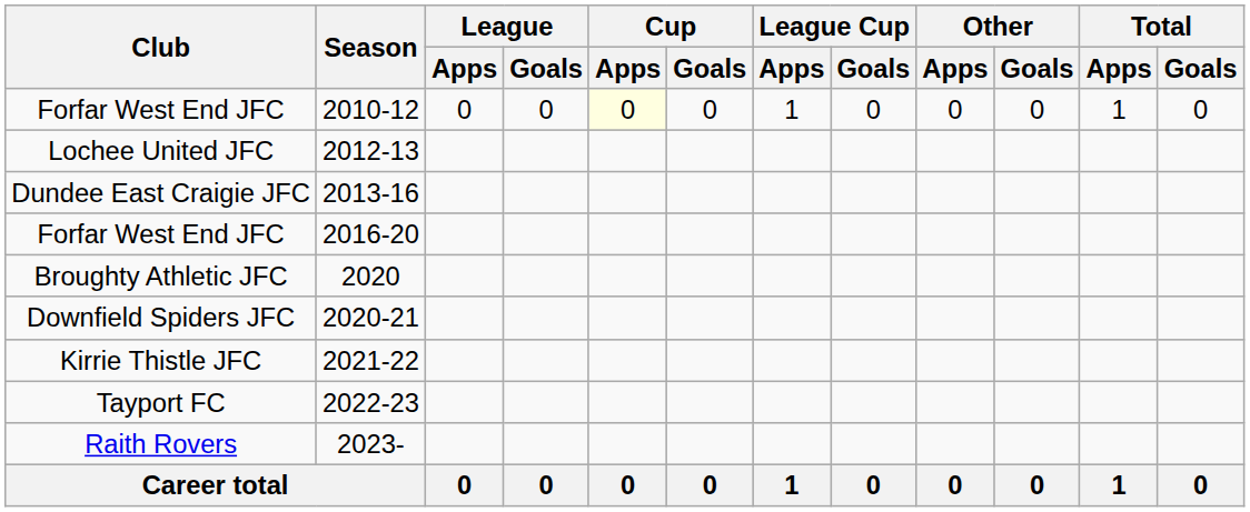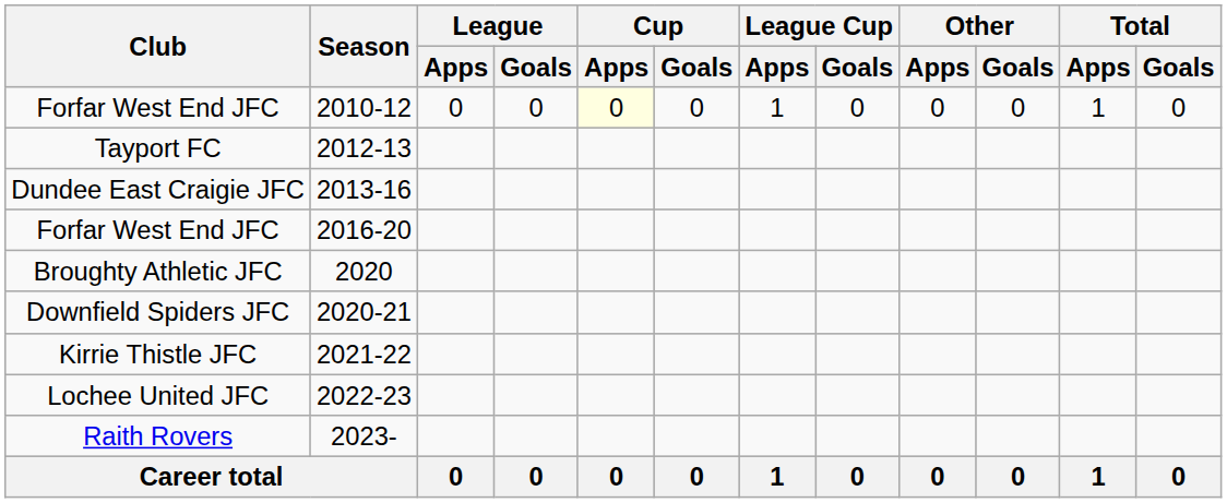2012-13 | Club: Lochee United JFC -> Tayport FC
2022-23 | Club: Tayport FC -> Lochee United JFC
